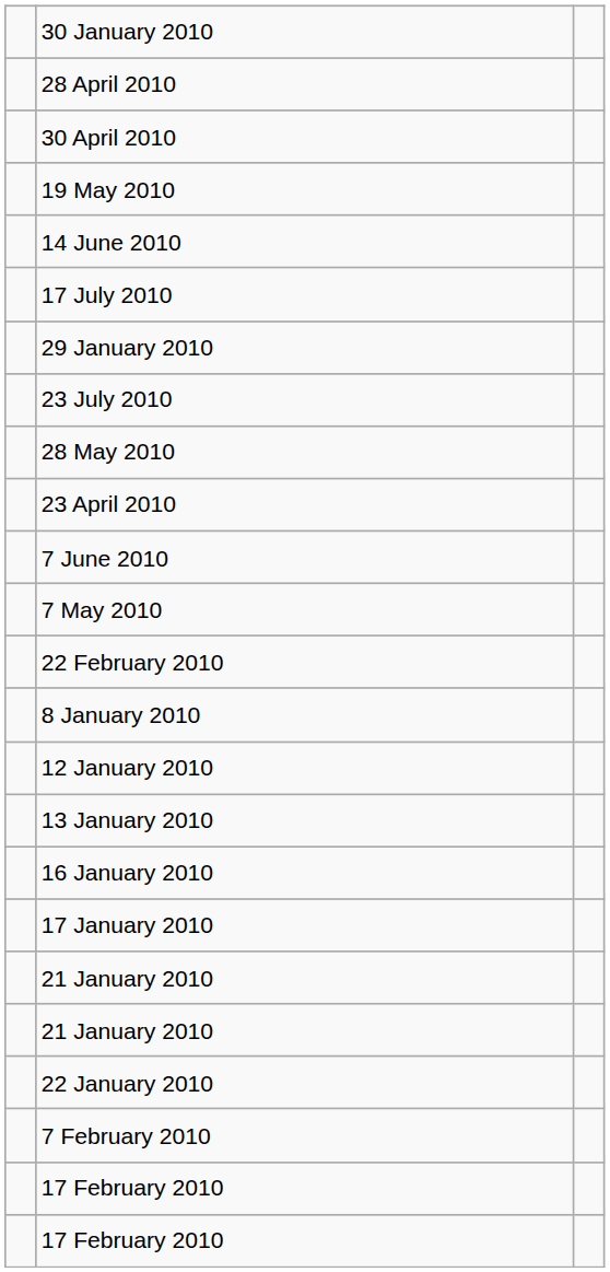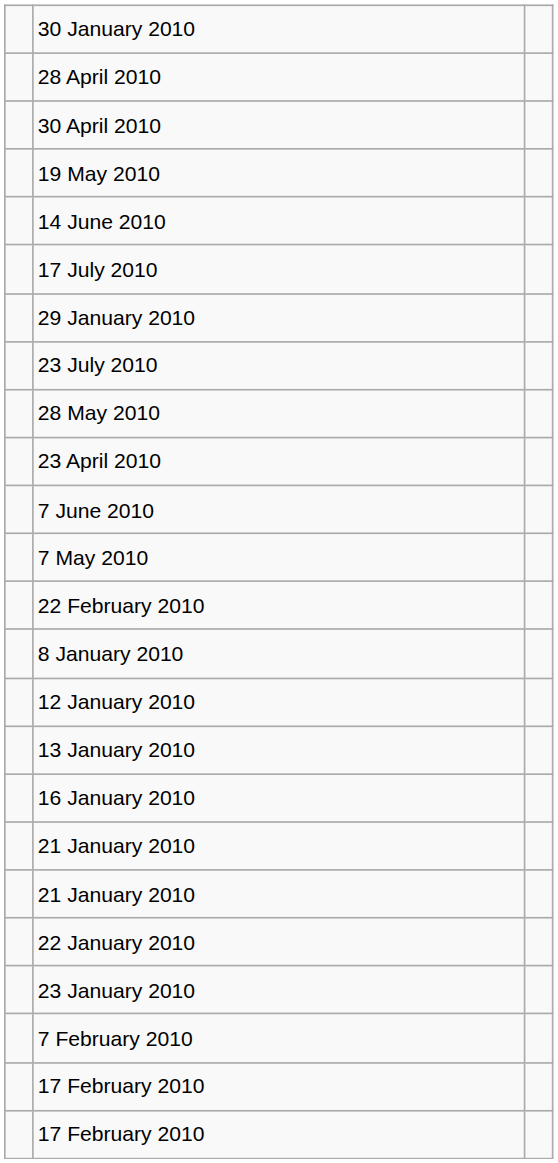- row: 17 January 2010
+ row: 23 January 2010
